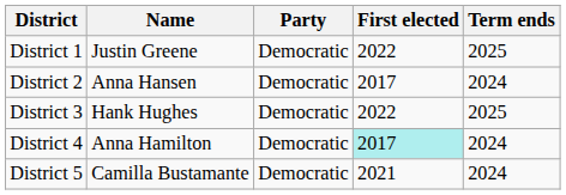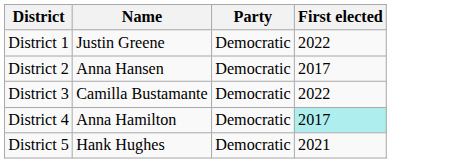- column: Term ends | 2025 | 2024 | 2025 | 2024 | 2024
District 3 | Name: Hank Hughes -> Camilla Bustamante
District 5 | Name: Camilla Bustamante -> Hank Hughes
